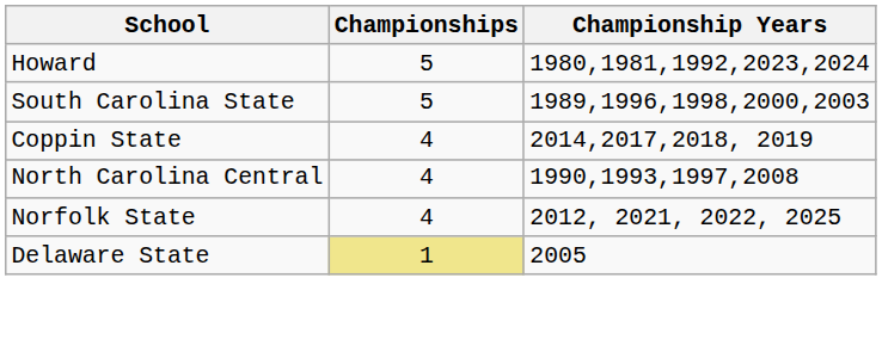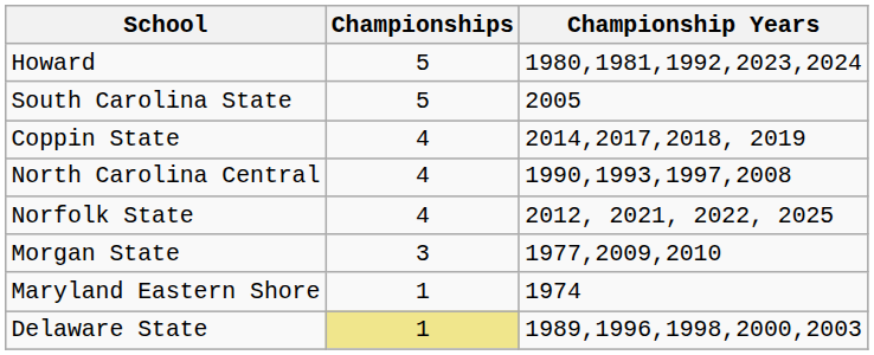South Carolina State | Championship Years: 1989,1996,1998,2000,2003 -> 2005
+ row: Morgan State | 3 | 1977,2009,2010
+ row: Maryland Eastern Shore | 1 | 1974
Delaware State | Championship Years: 2005 -> 1989,1996,1998,2000,2003
